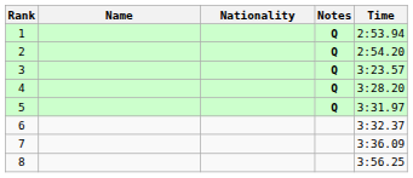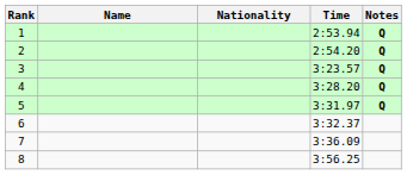columns swapped: Time <-> Notes
